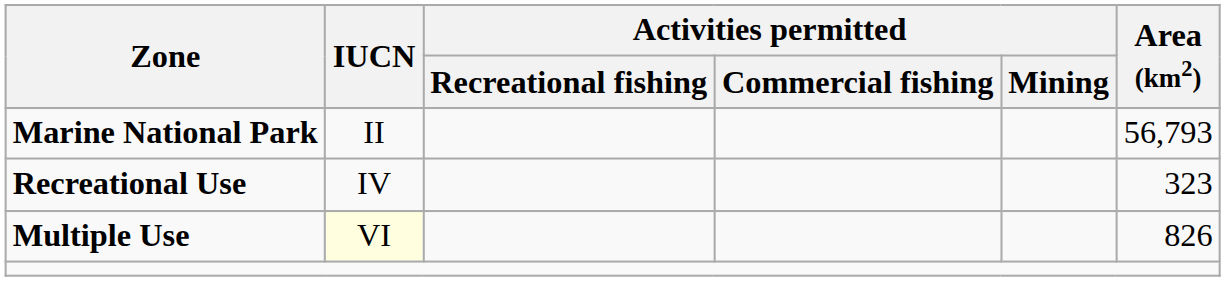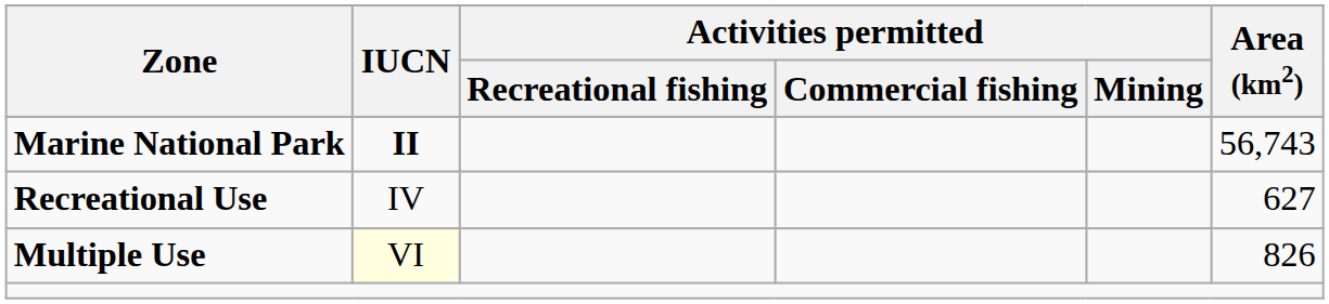Marine National Park | IUCN: normal -> bold
Marine National Park | Area (km2): 56,793 -> 56,743
Recreational Use | Area (km2): 323 -> 627
